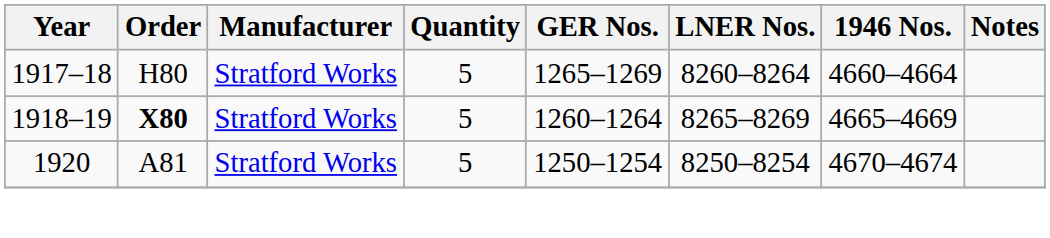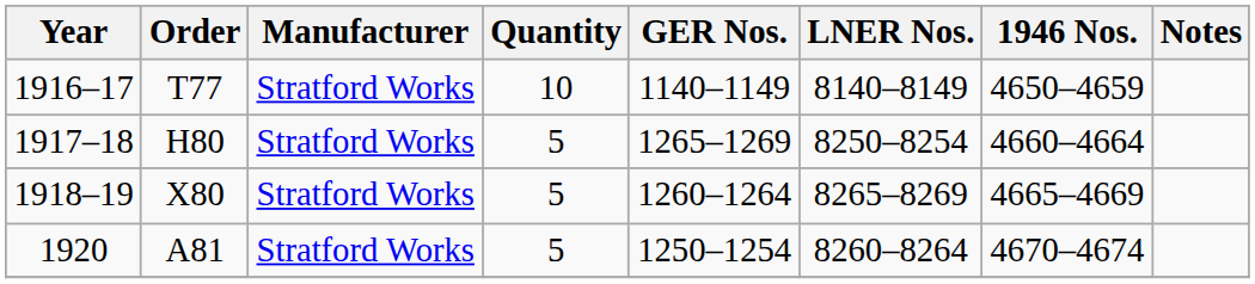+ row: 1916–17 | T77 | Stratford Works | 10 | 1140–1149 | 8140–8149 | 4650–4659
1917–18 | LNER Nos.: 8260–8264 -> 8250–8254
1918–19 | Order: bold -> normal
1920 | LNER Nos.: 8250–8254 -> 8260–8264
